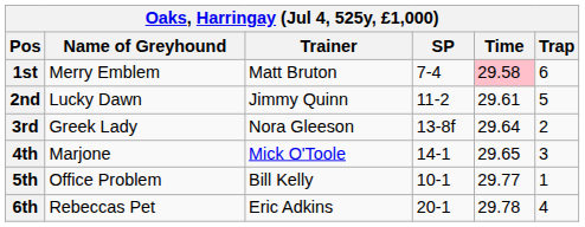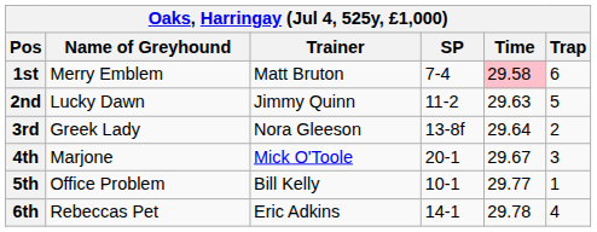2nd | Time: 29.61 -> 29.63
4th | SP: 14-1 -> 20-1
4th | Time: 29.65 -> 29.67
6th | SP: 20-1 -> 14-1
